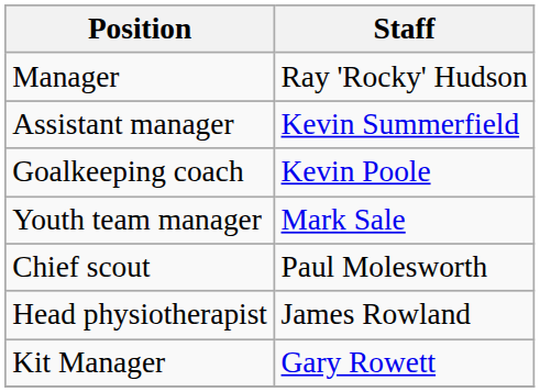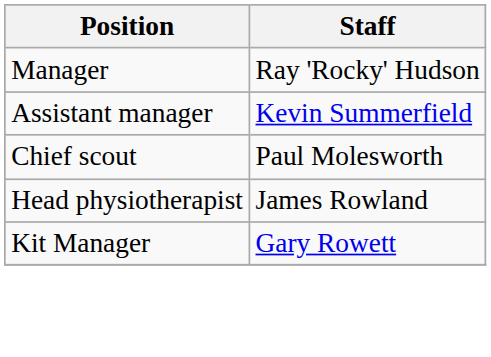- row: Goalkeeping coach | Kevin Poole
- row: Youth team manager | Mark Sale
